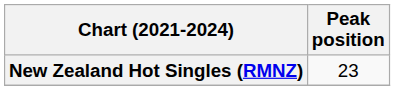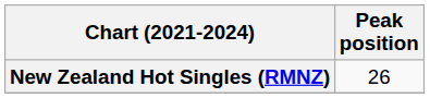New Zealand Hot Singles (RMNZ) | Peak position: 23 -> 26
